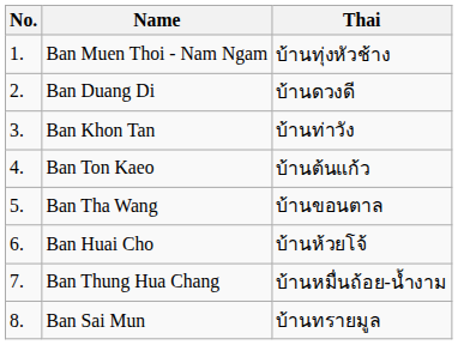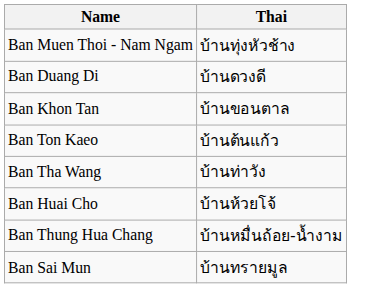- column: No. | 1. | 2. | 3. | 4. | 5. | 6. | 7. | 8.
Ban Khon Tan | Thai: บ้านท่าวัง -> บ้านขอนตาล
Ban Tha Wang | Thai: บ้านขอนตาล -> บ้านท่าวัง
